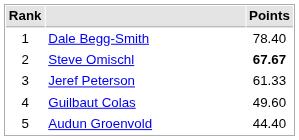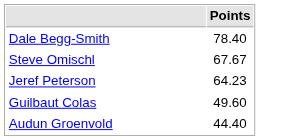- column: Rank | 1 | 2 | 3 | 4 | 5
Steve Omischl | Points: bold -> normal
Jeref Peterson | Points: 61.33 -> 64.23
